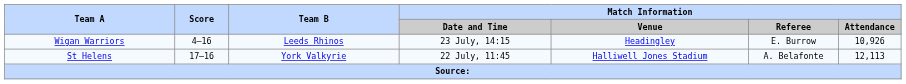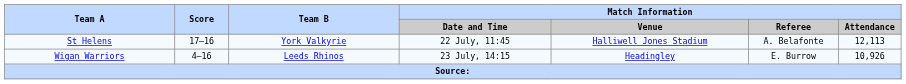rows swapped: St Helens <-> Wigan Warriors
